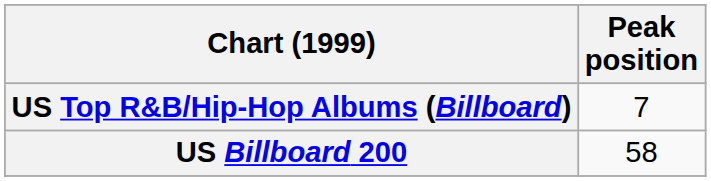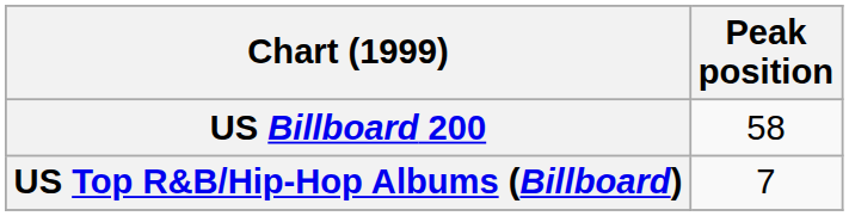rows swapped: US Billboard 200 <-> US Top R&B/Hip-Hop Albums (Billboard)
